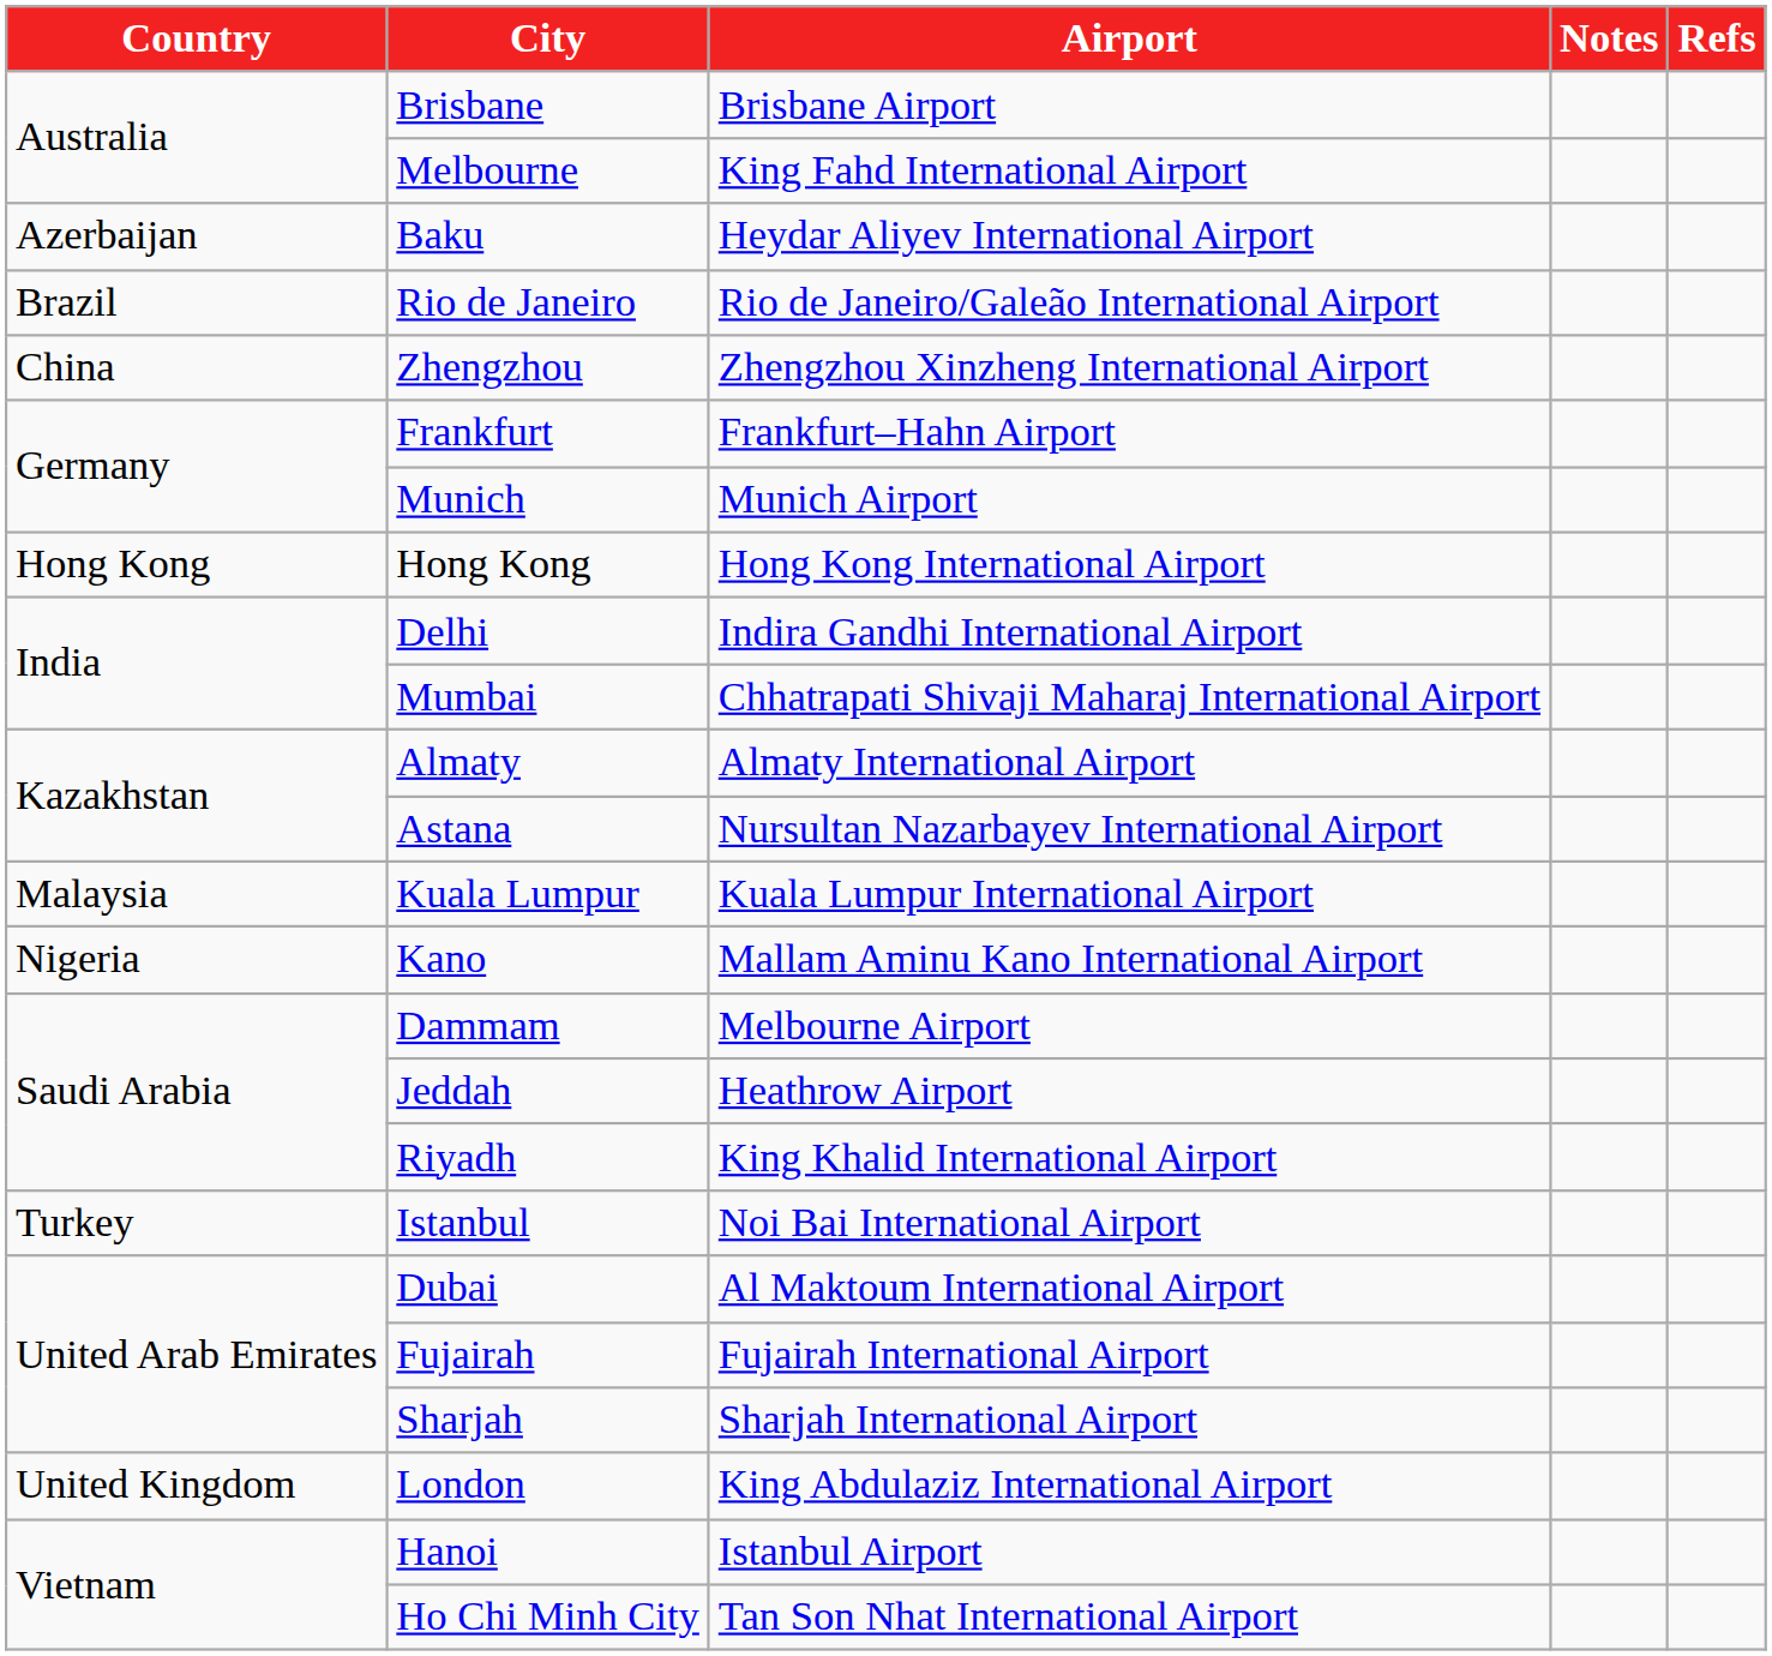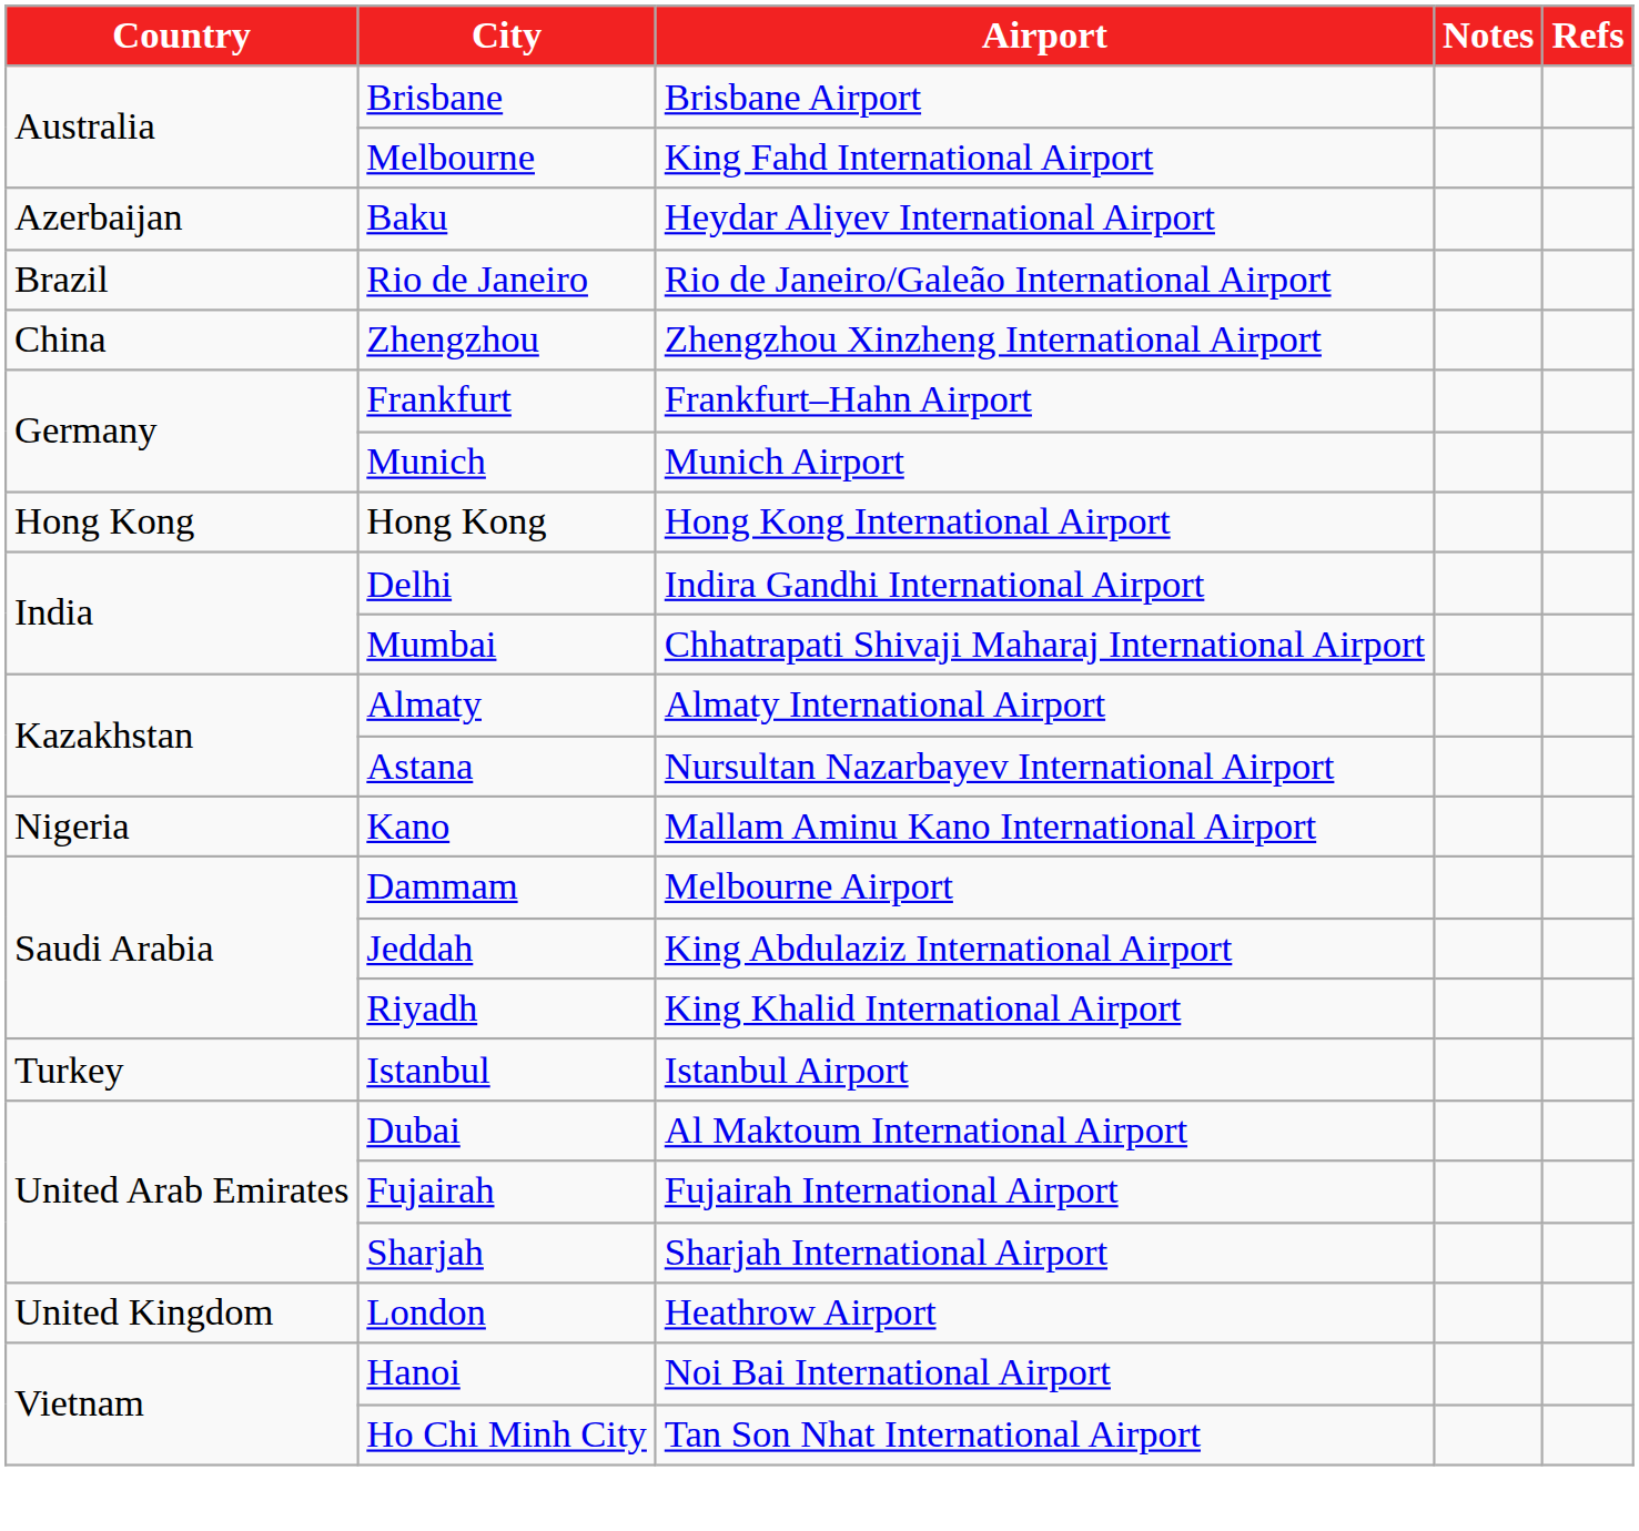- row: Malaysia | Kuala Lumpur | Kuala Lumpur International Airport
Jeddah | Airport: Heathrow Airport -> King Abdulaziz International Airport
Istanbul | Airport: Noi Bai International Airport -> Istanbul Airport
London | Airport: King Abdulaziz International Airport -> Heathrow Airport
Hanoi | Airport: Istanbul Airport -> Noi Bai International Airport
